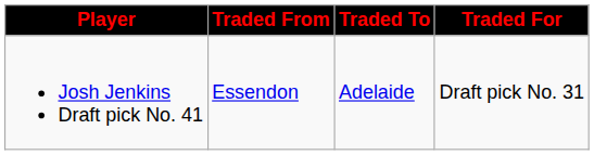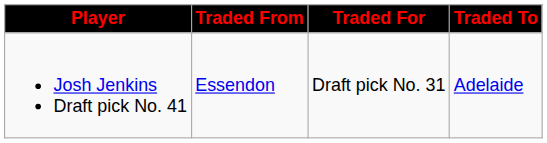columns swapped: Traded To <-> Traded For
